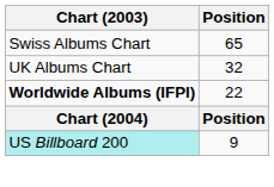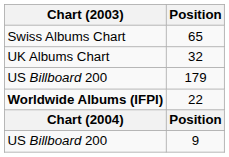+ row: US Billboard 200 | 179
9 | Chart (2003): paleturquoise background -> no background
